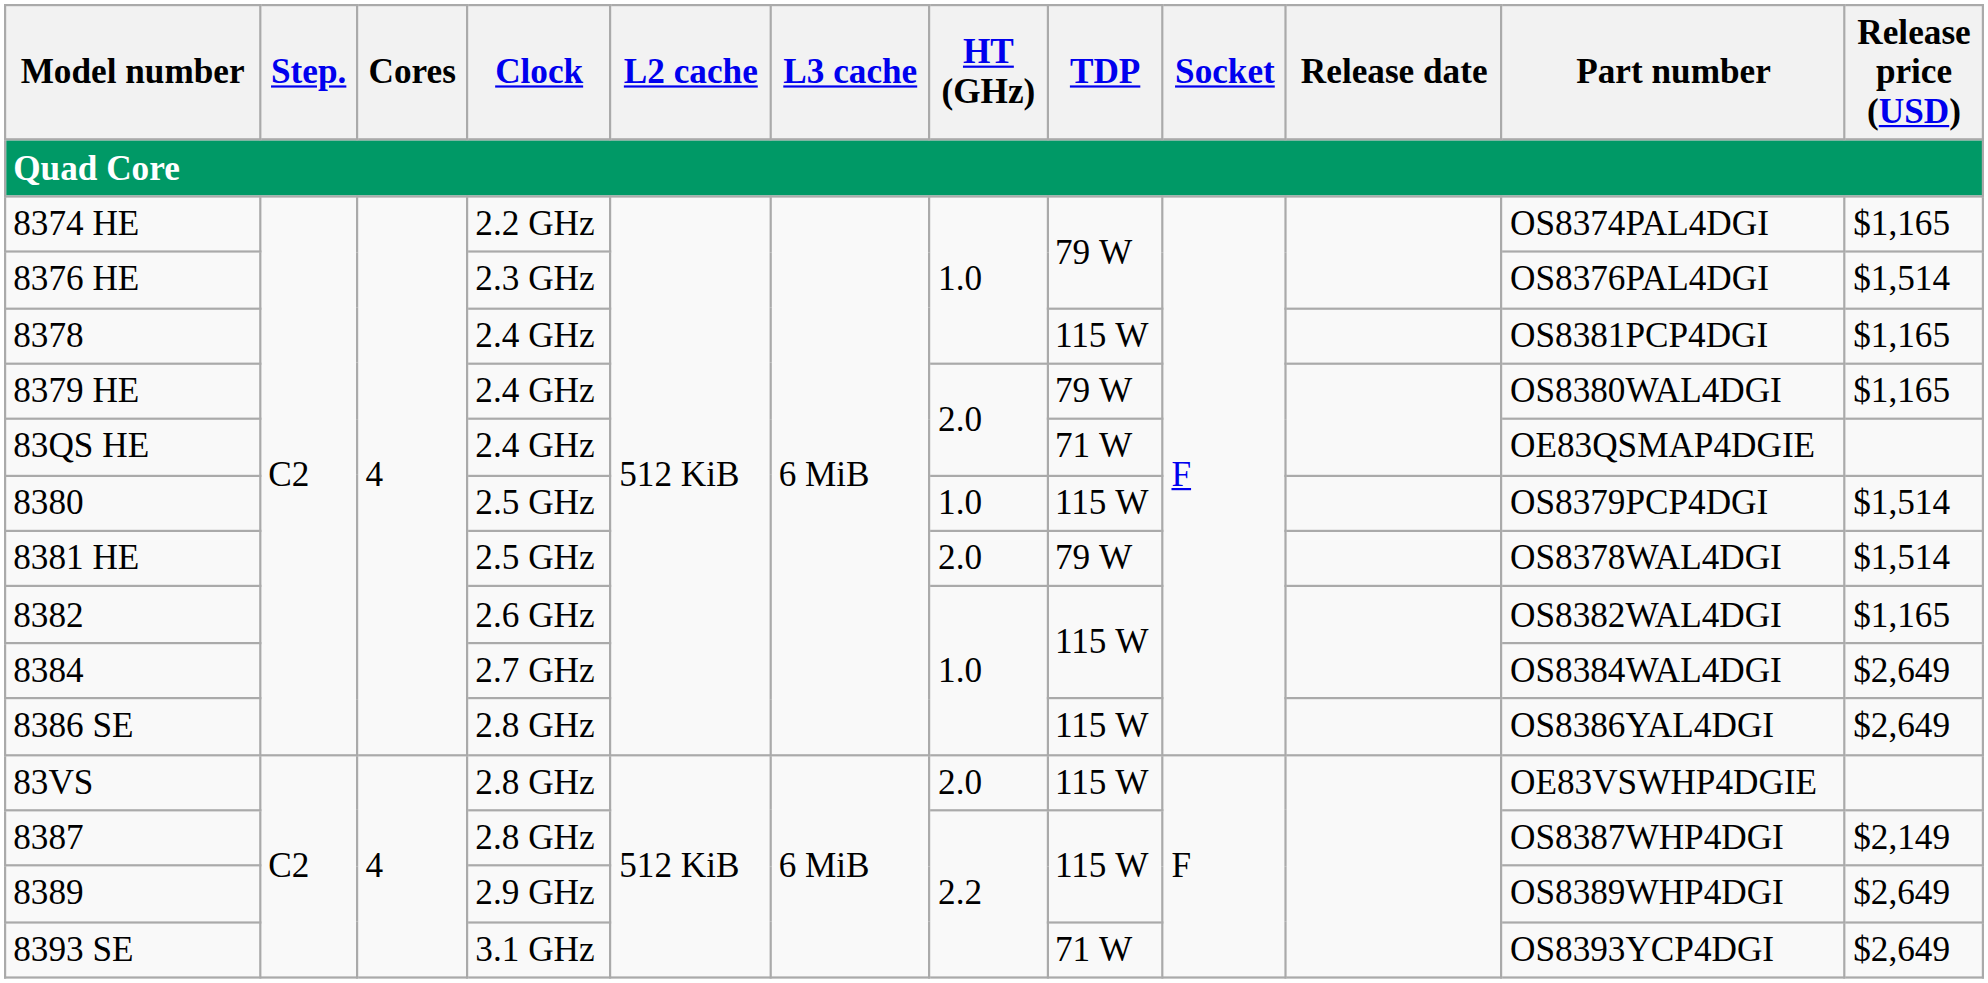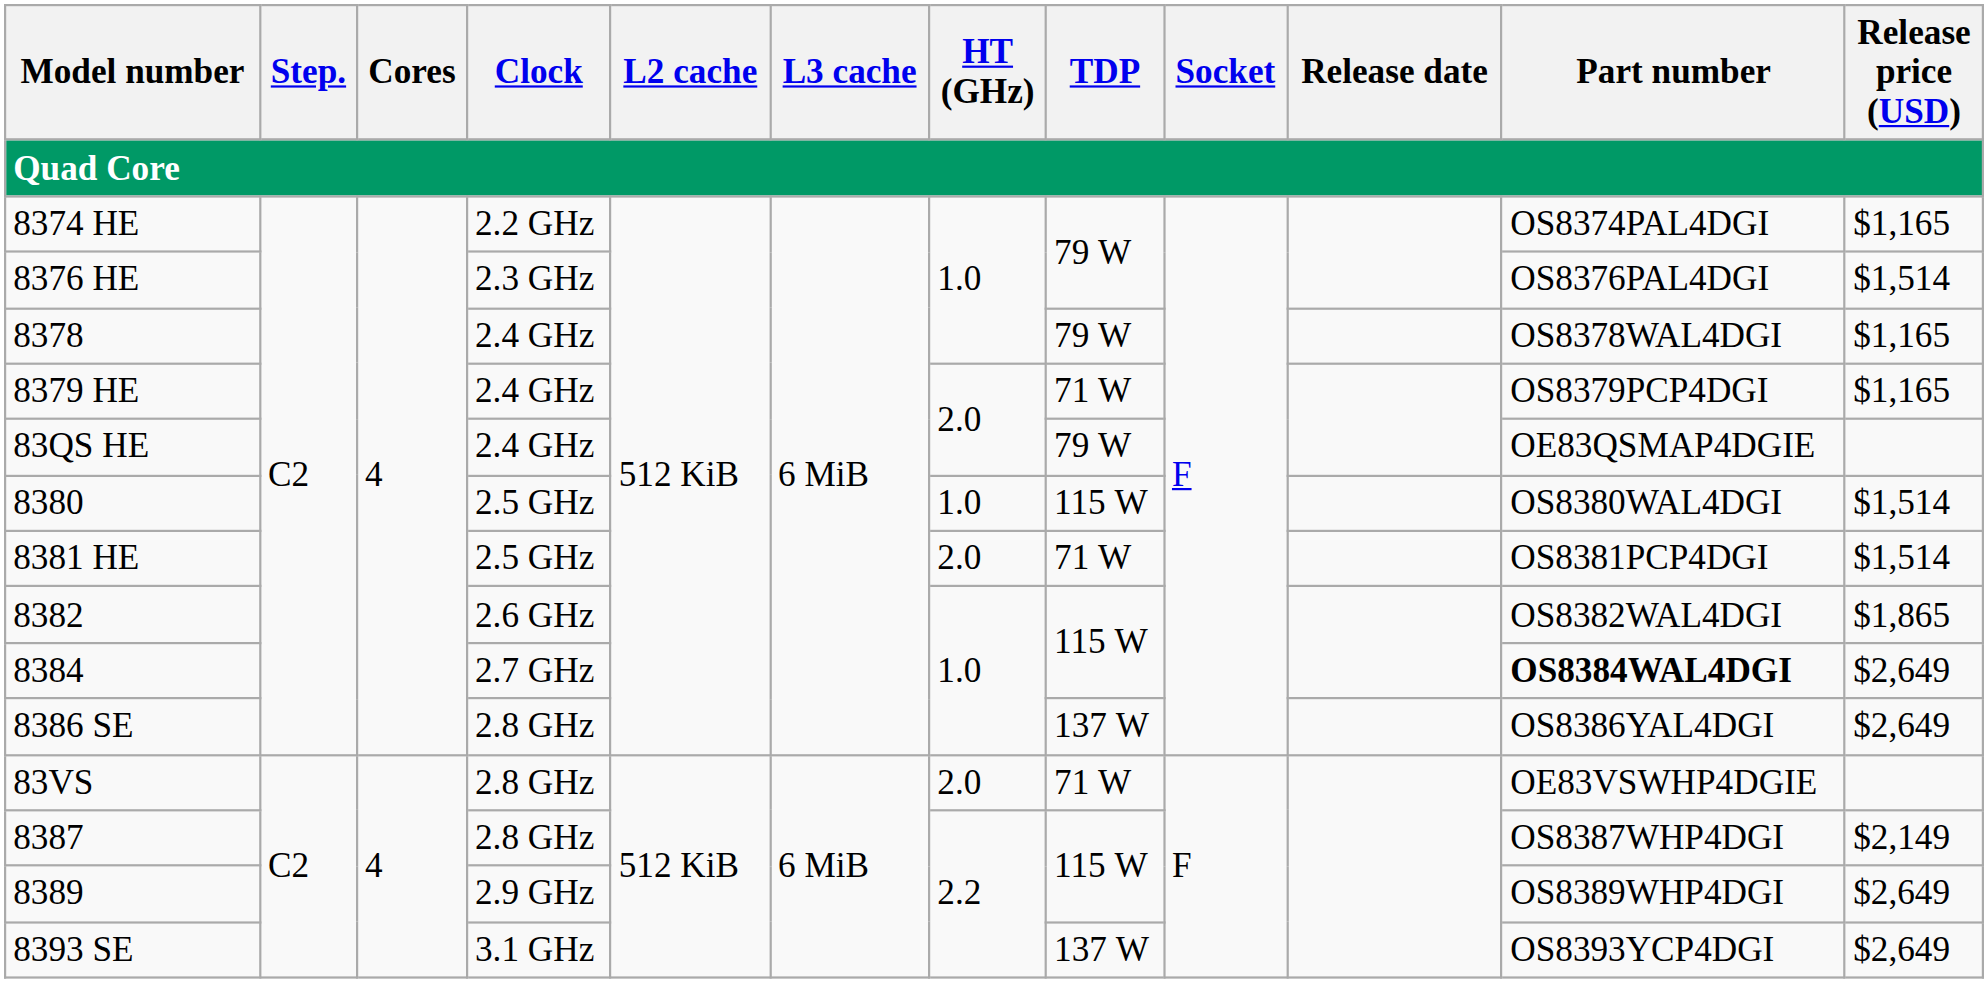8378 | TDP: 115 W -> 79 W
8378 | Part number: OS8381PCP4DGI -> OS8378WAL4DGI
8379 HE | TDP: 79 W -> 71 W
8379 HE | Part number: OS8380WAL4DGI -> OS8379PCP4DGI
83QS HE | TDP: 71 W -> 79 W
8380 | Part number: OS8379PCP4DGI -> OS8380WAL4DGI
8381 HE | TDP: 79 W -> 71 W
8381 HE | Part number: OS8378WAL4DGI -> OS8381PCP4DGI
8382 | Release price (USD): $1,165 -> $1,865
8384 | Part number: normal -> bold
8386 SE | TDP: 115 W -> 137 W
83VS | TDP: 115 W -> 71 W
8393 SE | TDP: 71 W -> 137 W
